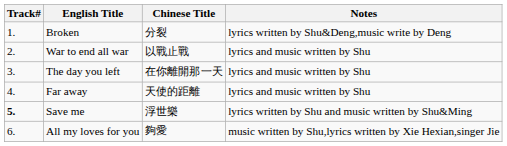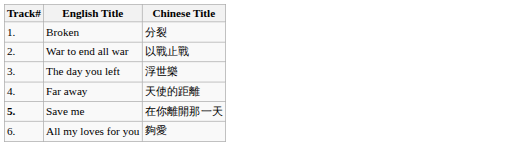- column: Notes | lyrics written by Shu&Deng,music write by Deng | lyrics and music written by Shu | lyrics and music written by Shu | lyrics and music written by Shu | lyrics written by Shu and music written by Shu&Ming | music written by Shu,lyrics written by Xie Hexian,singer Jie
The day you left | Chinese Title: 在你離開那一天 -> 浮世樂
Save me | Chinese Title: 浮世樂 -> 在你離開那一天
